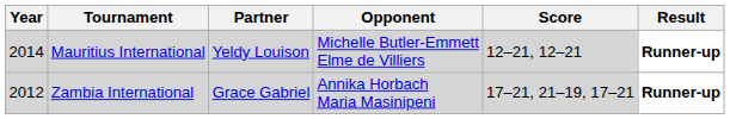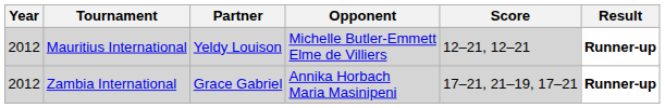Mauritius International | Year: 2014 -> 2012
